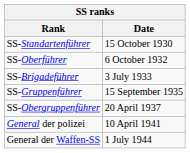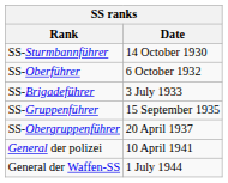+ row: SS-Sturmbannführer | 14 October 1930
- row: SS-Standartenführer | 15 October 1930
